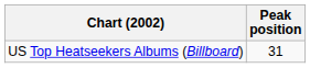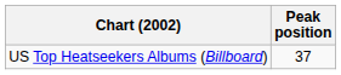US Top Heatseekers Albums (Billboard) | Peak position: 31 -> 37
